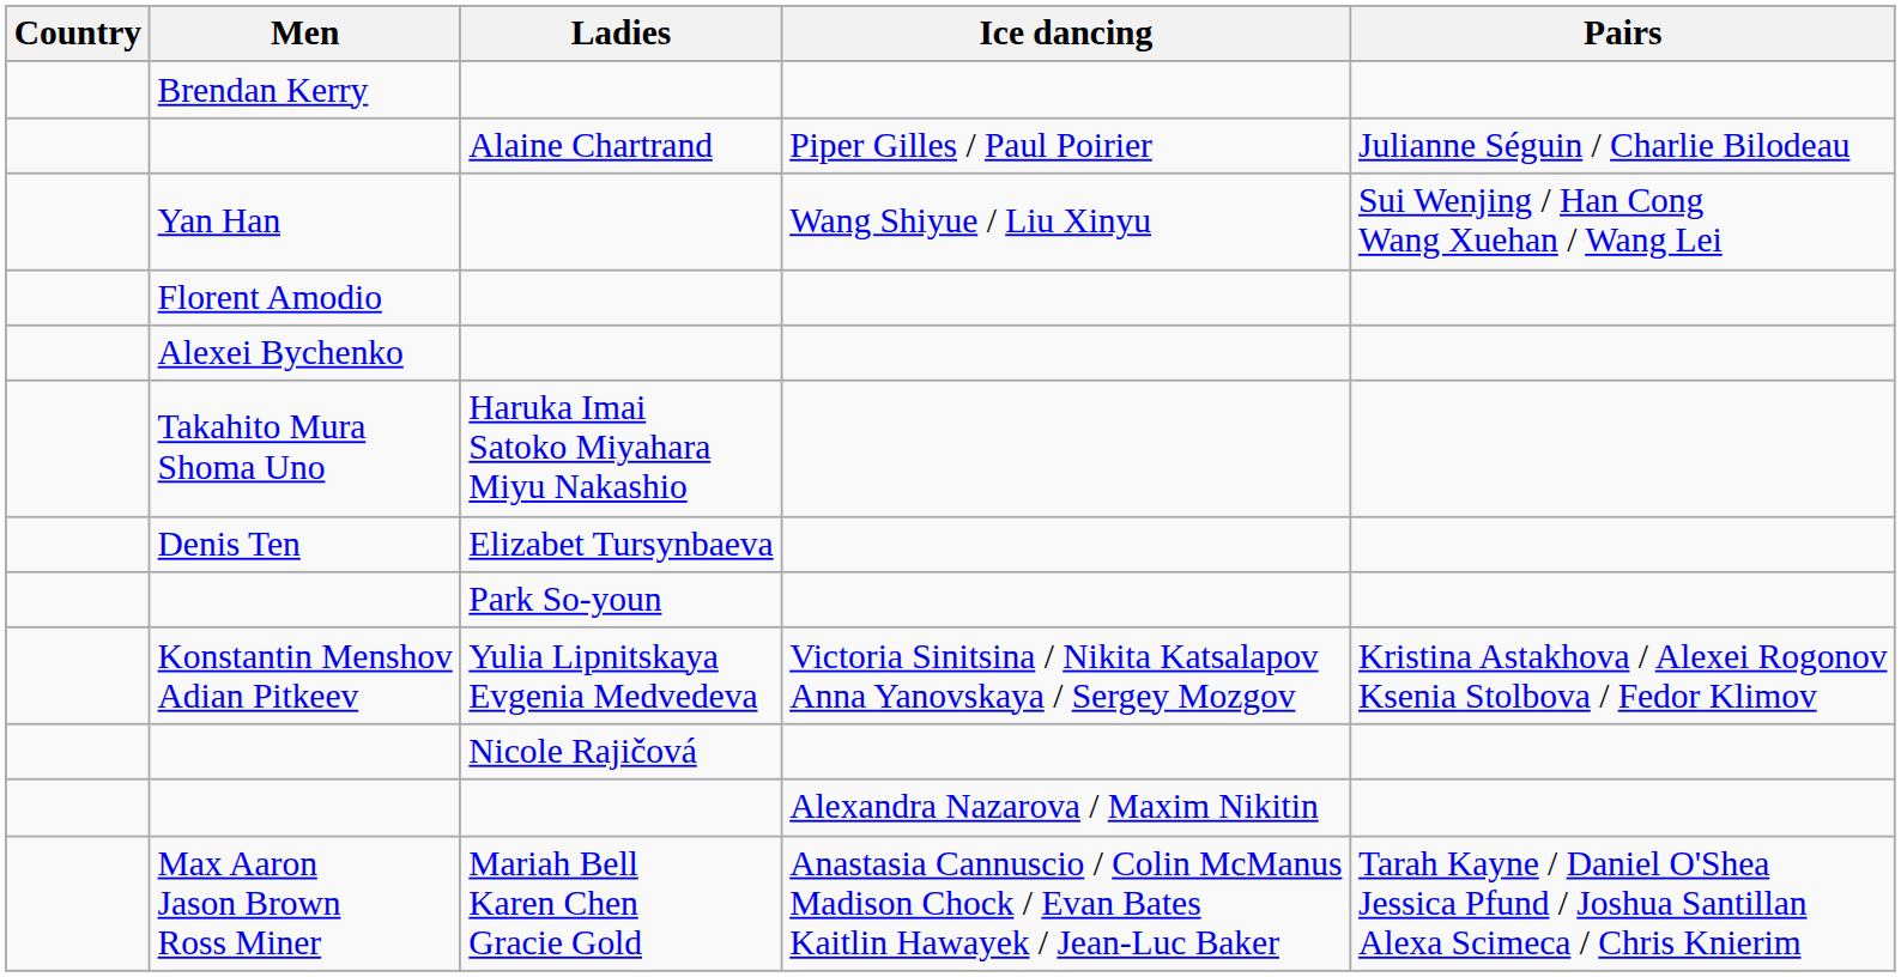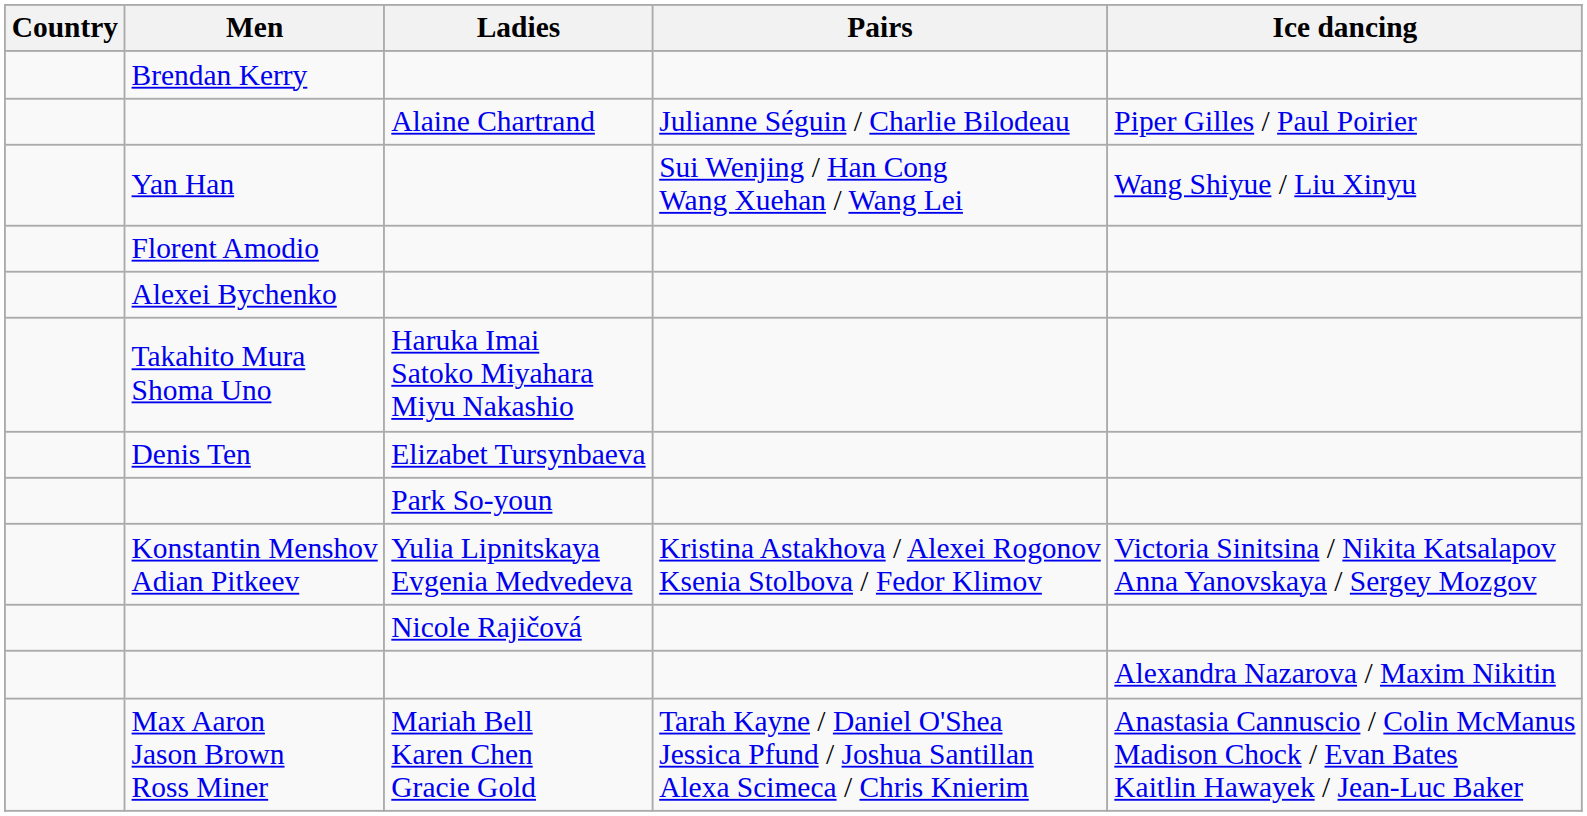columns swapped: Pairs <-> Ice dancing
